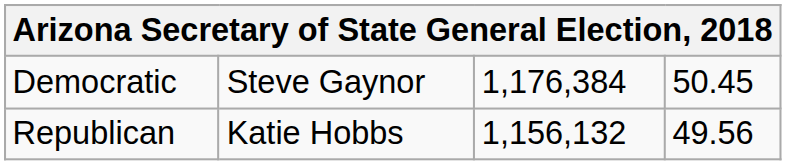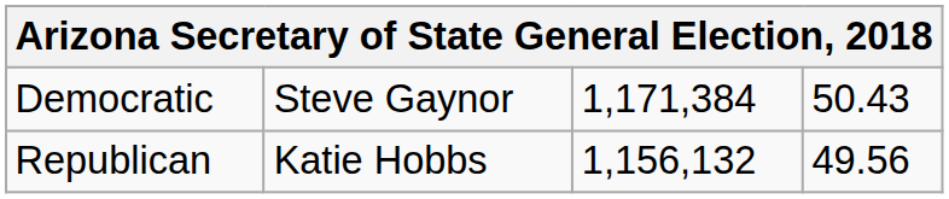Democratic | column 3: 1,176,384 -> 1,171,384
Democratic | column 4: 50.45 -> 50.43
